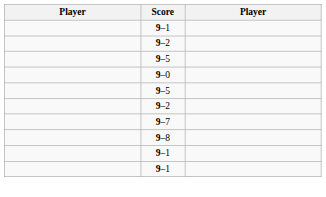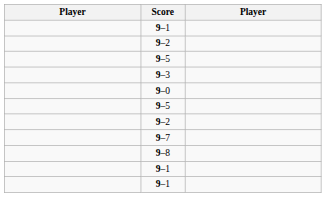+ row: 9–3
